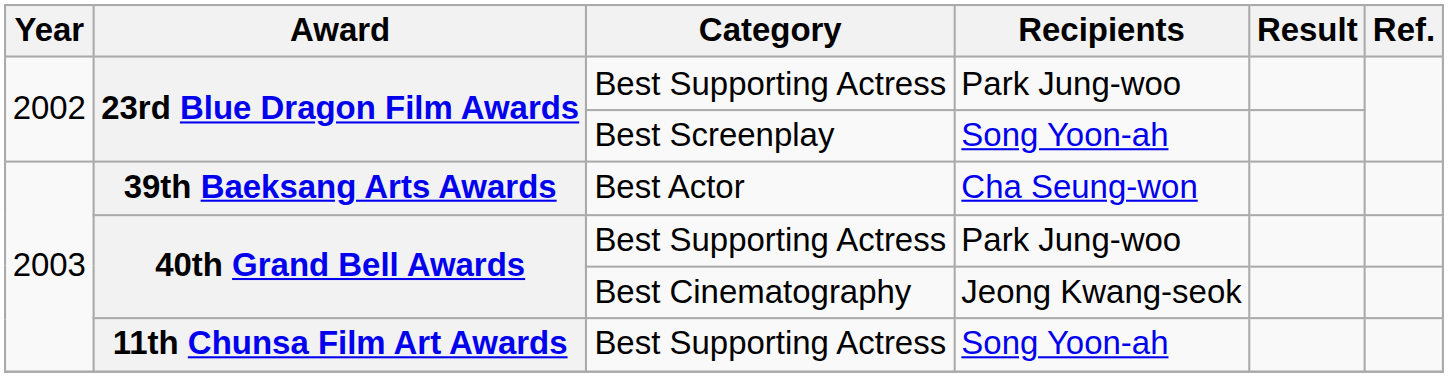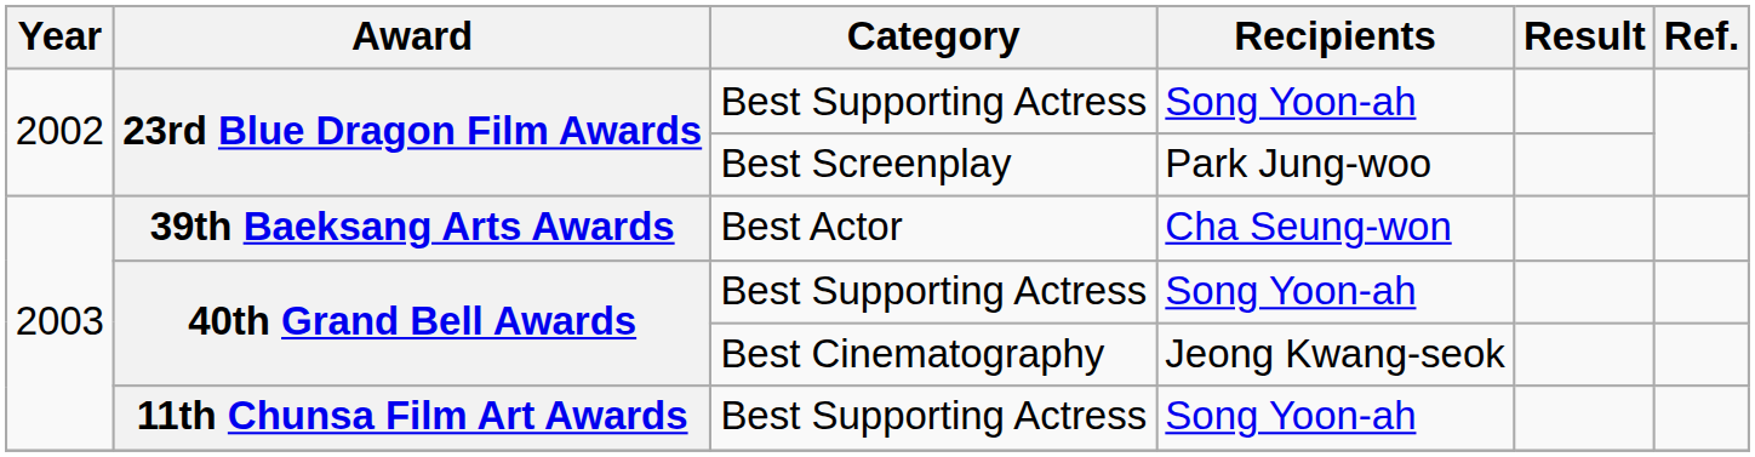23rd Blue Dragon Film Awards / Best Supporting Actress | Recipients: Park Jung-woo -> Song Yoon-ah
23rd Blue Dragon Film Awards / Best Screenplay | Recipients: Song Yoon-ah -> Park Jung-woo
40th Grand Bell Awards / Best Supporting Actress | Recipients: Park Jung-woo -> Song Yoon-ah
